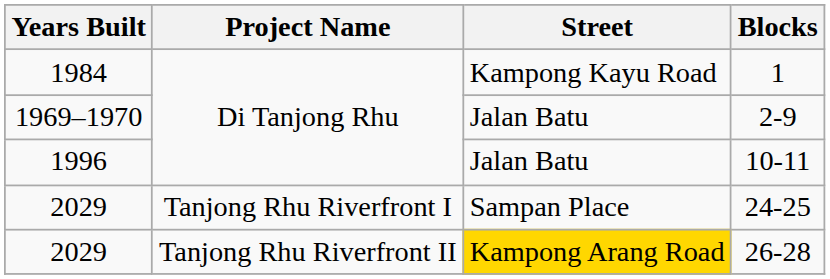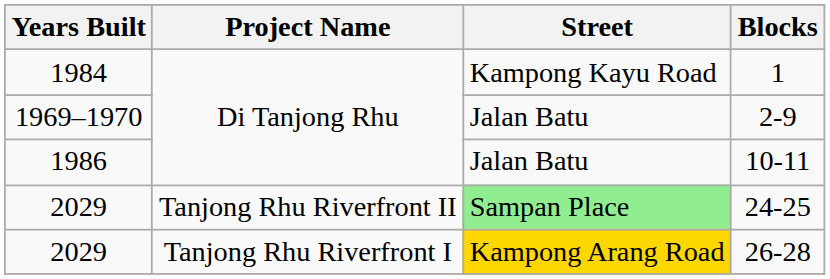10-11 | Years Built: 1996 -> 1986
24-25 | Project Name: Tanjong Rhu Riverfront I -> Tanjong Rhu Riverfront II
24-25 | Street: no background -> lightgreen background
26-28 | Project Name: Tanjong Rhu Riverfront II -> Tanjong Rhu Riverfront I
